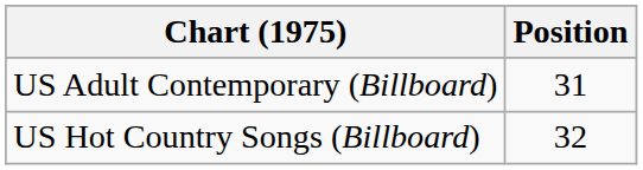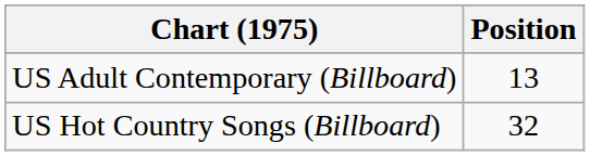US Adult Contemporary (Billboard) | Position: 31 -> 13
